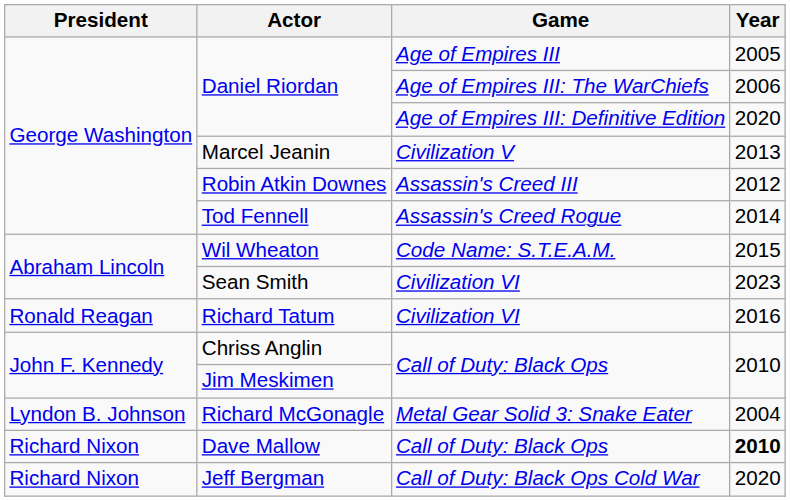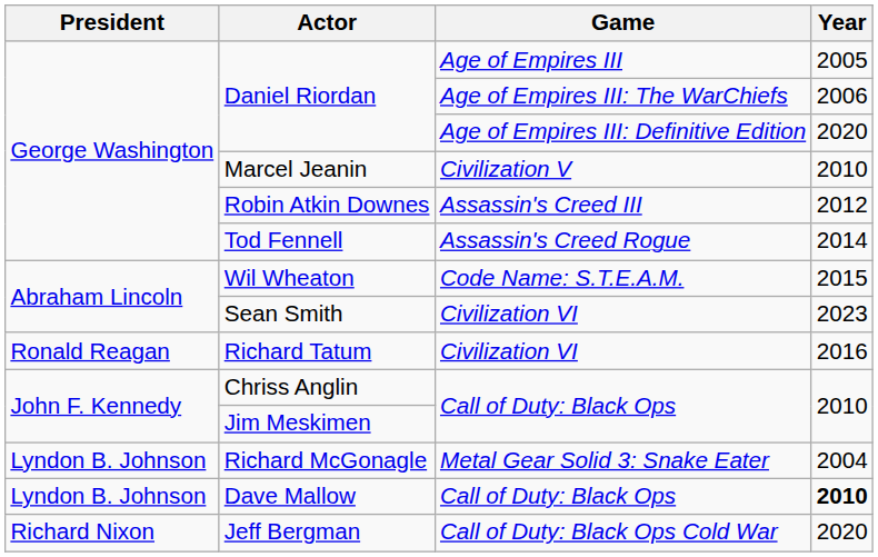Marcel Jeanin | Year: 2013 -> 2010
Dave Mallow | President: Richard Nixon -> Lyndon B. Johnson
